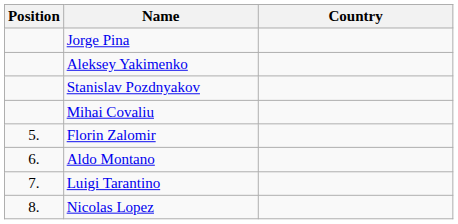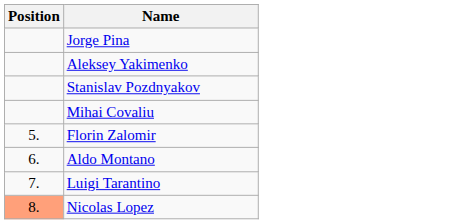- column: Country
Nicolas Lopez | Position: no background -> lightsalmon background
